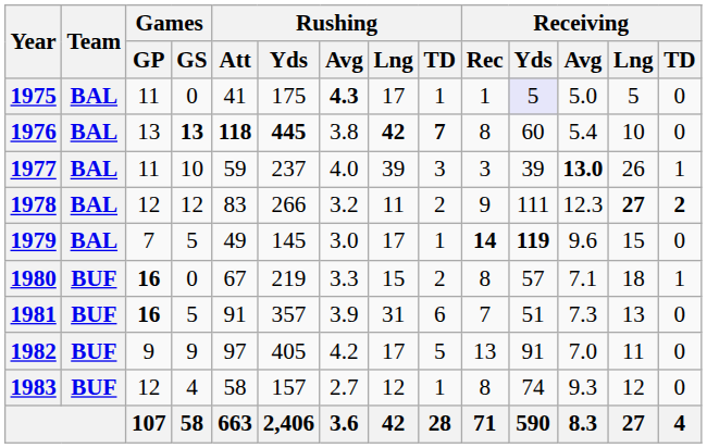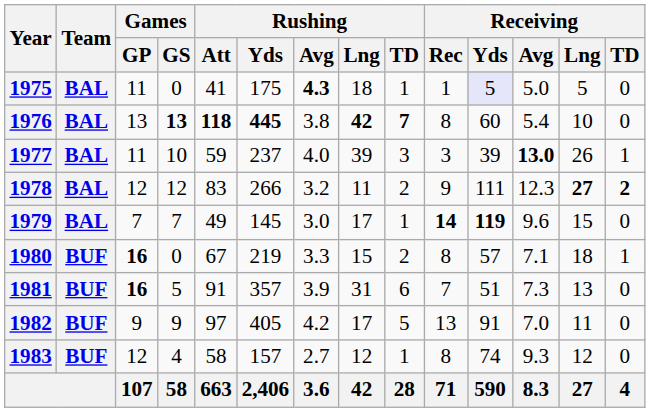1975 | Rushing / Lng: 17 -> 18
1979 | Games / GS: 5 -> 7
